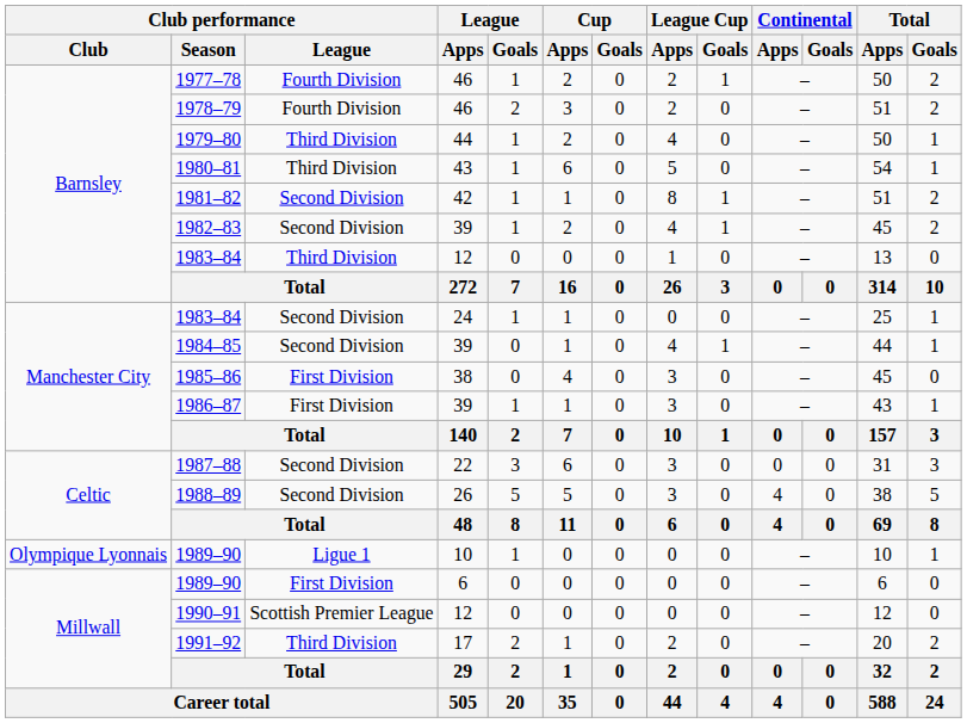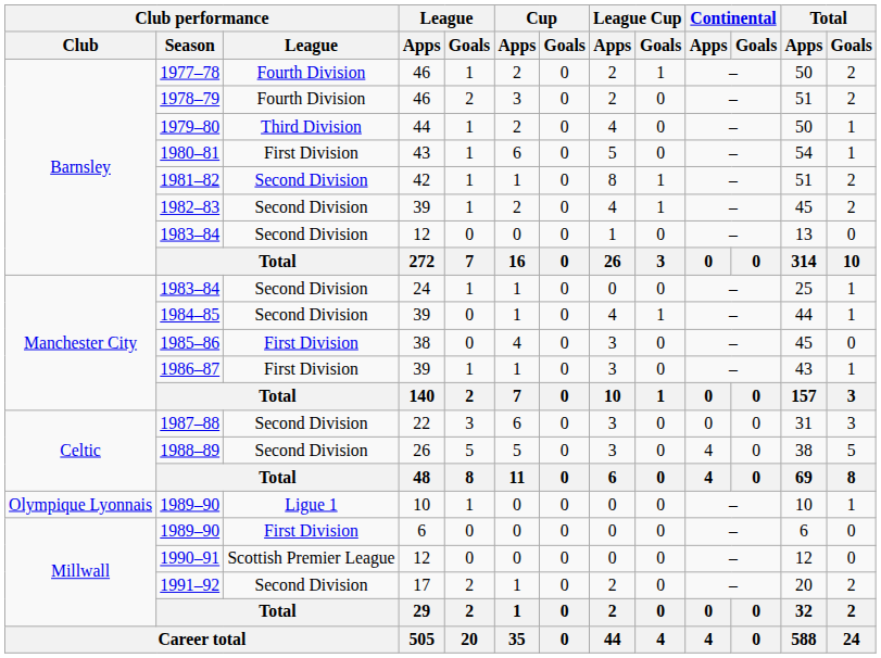1980–81 | Club performance / League: Third Division -> First Division
1983–84 / 12 | Club performance / League: Third Division -> Second Division
1991–92 | Club performance / League: Third Division -> Second Division
